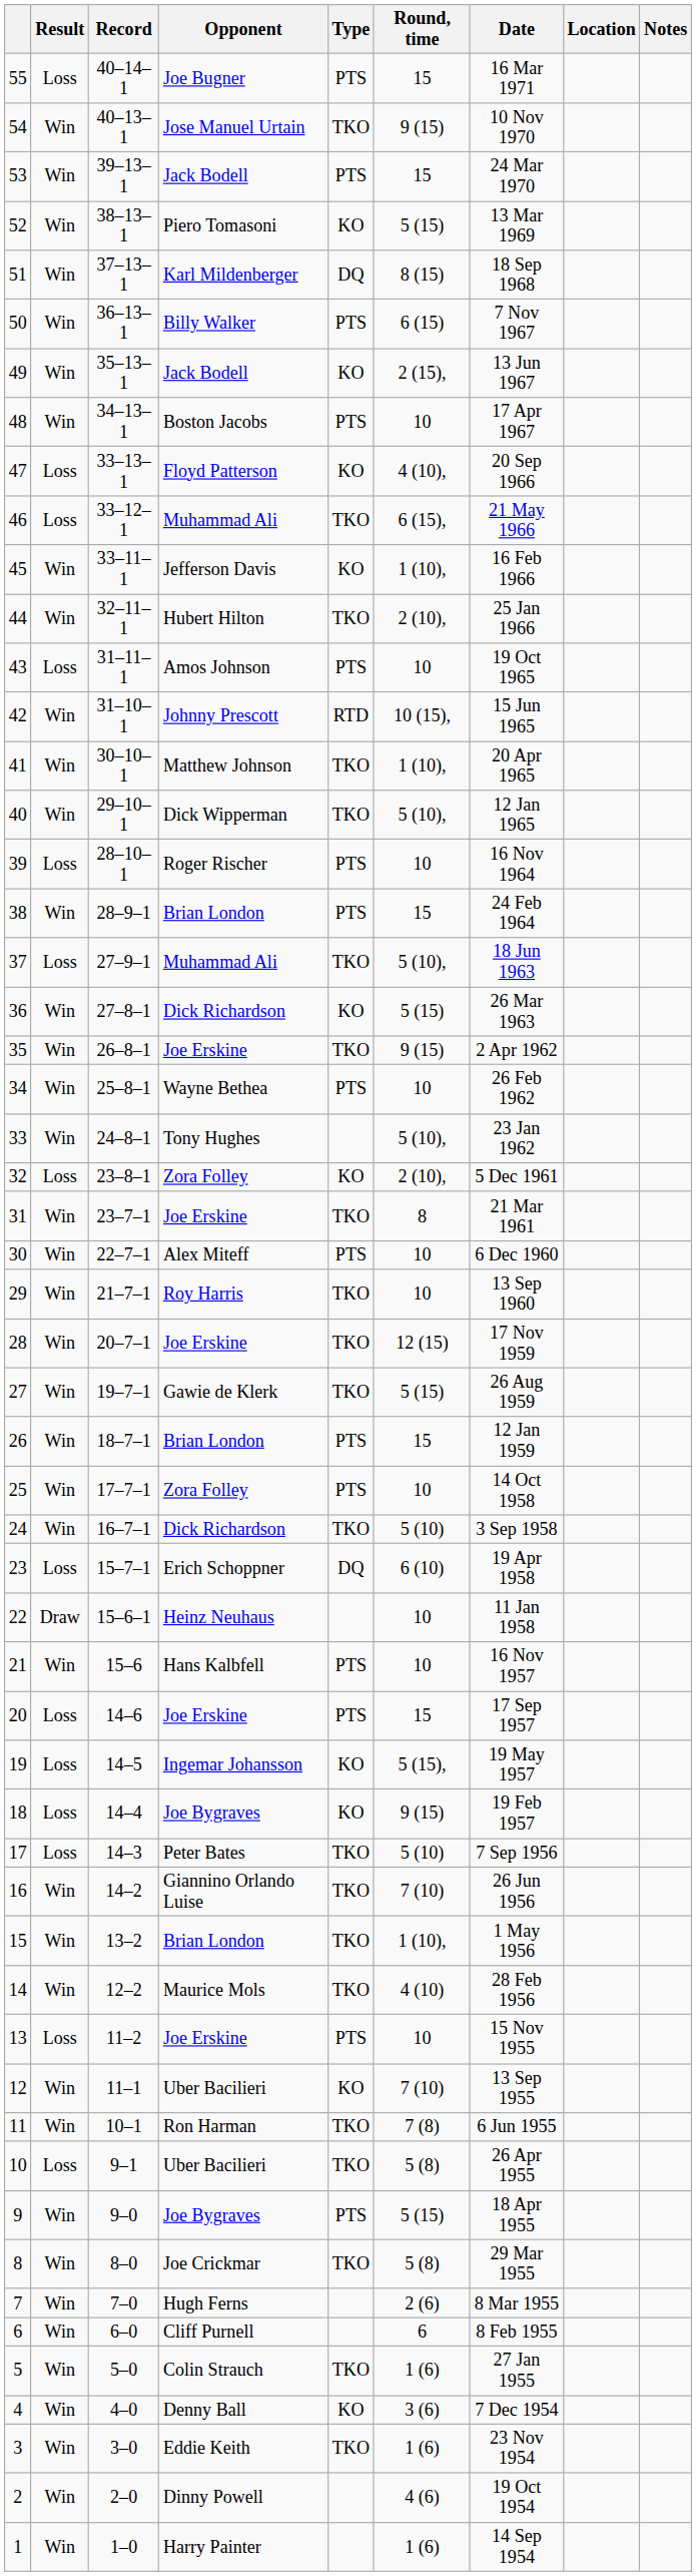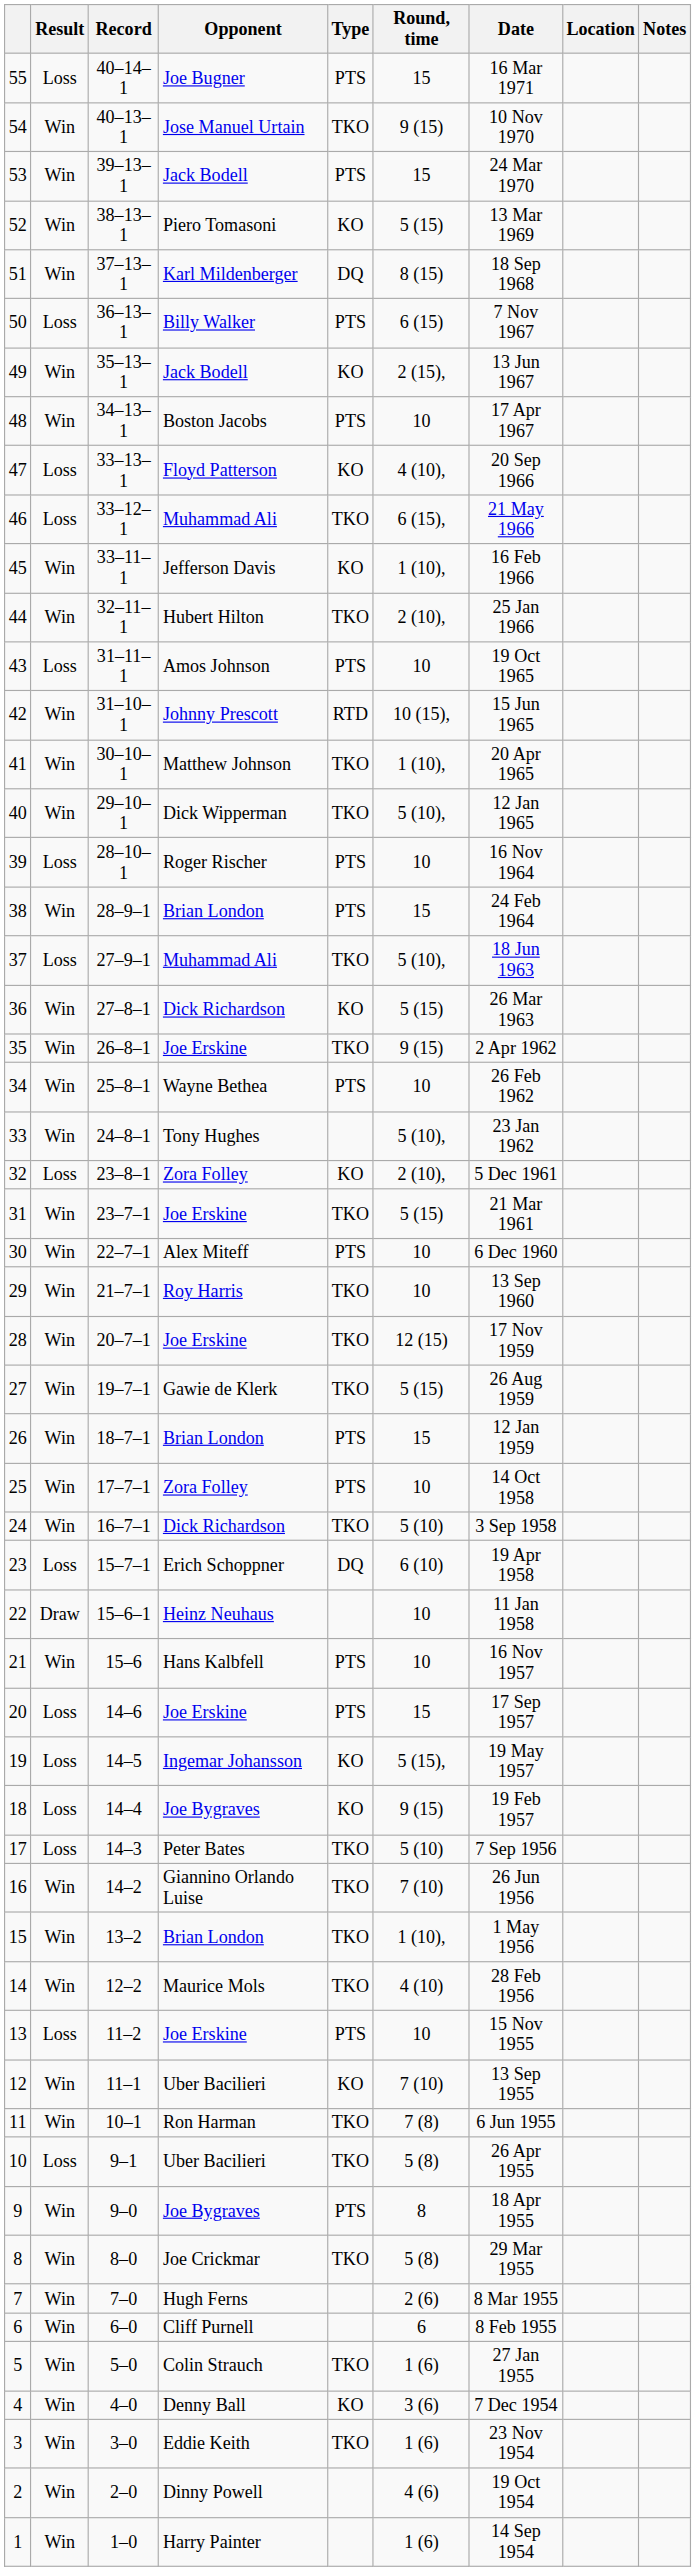50 | Result: Win -> Loss
31 | Round, time: 8 -> 5 (15)
9 | Round, time: 5 (15) -> 8
